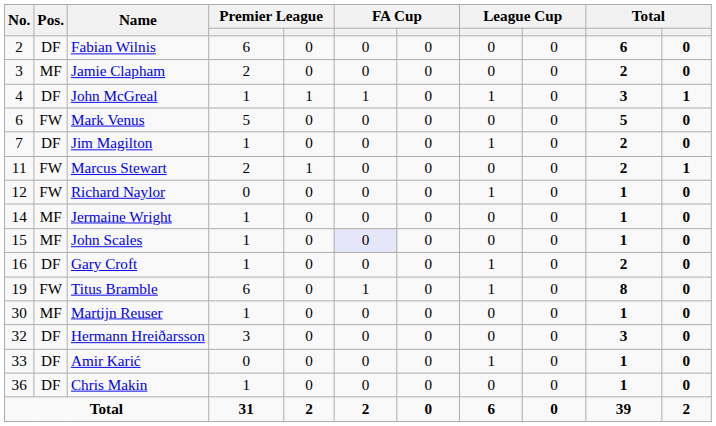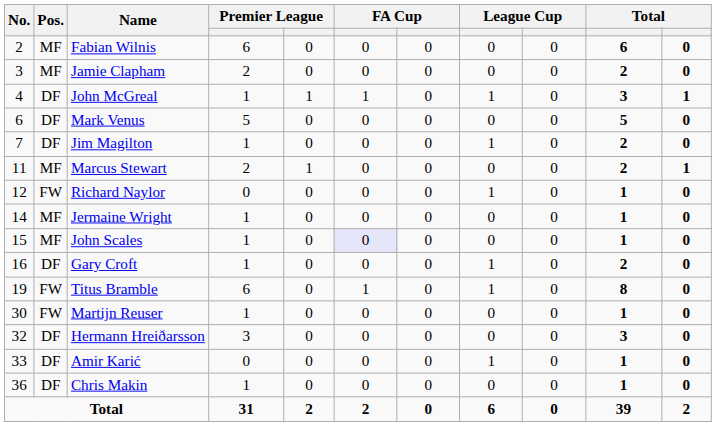Fabian Wilnis | Pos.: DF -> MF
Mark Venus | Pos.: FW -> DF
Marcus Stewart | Pos.: FW -> MF
Martijn Reuser | Pos.: MF -> FW
